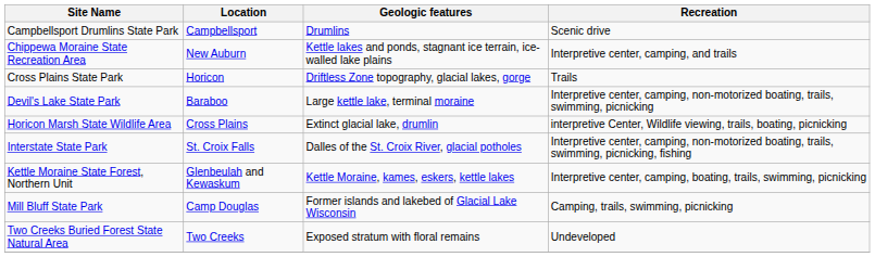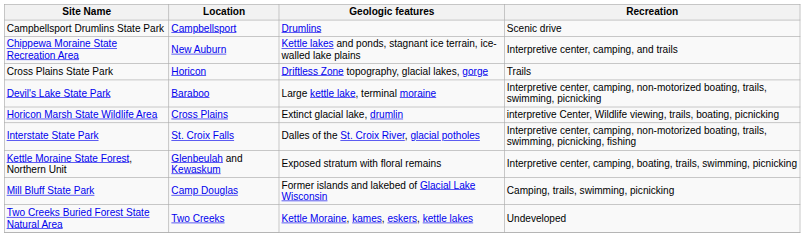Kettle Moraine State Forest, Northern Unit | Geologic features: Kettle Moraine, kames, eskers, kettle lakes -> Exposed stratum with floral remains
Two Creeks Buried Forest State Natural Area | Geologic features: Exposed stratum with floral remains -> Kettle Moraine, kames, eskers, kettle lakes
